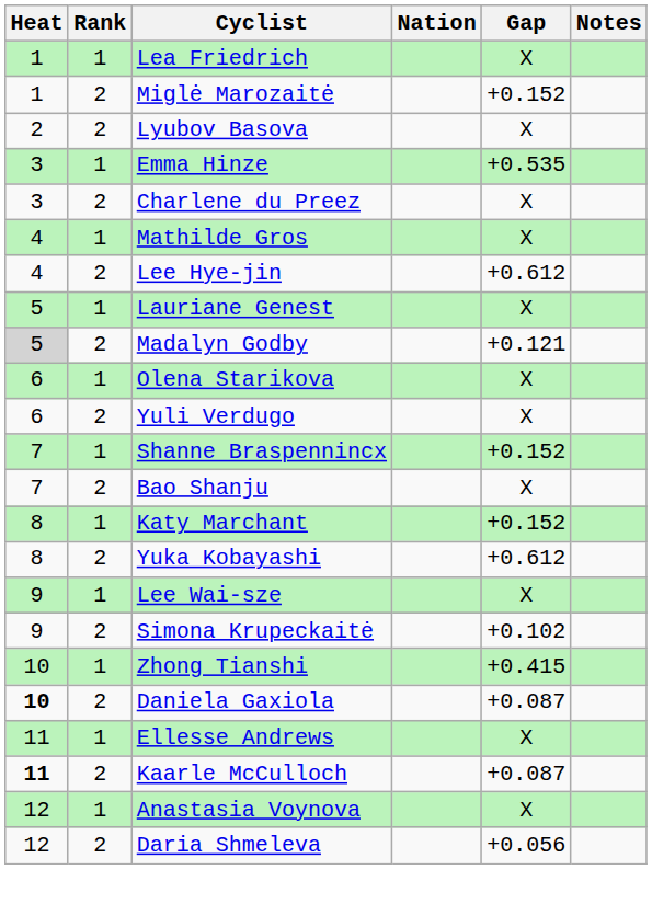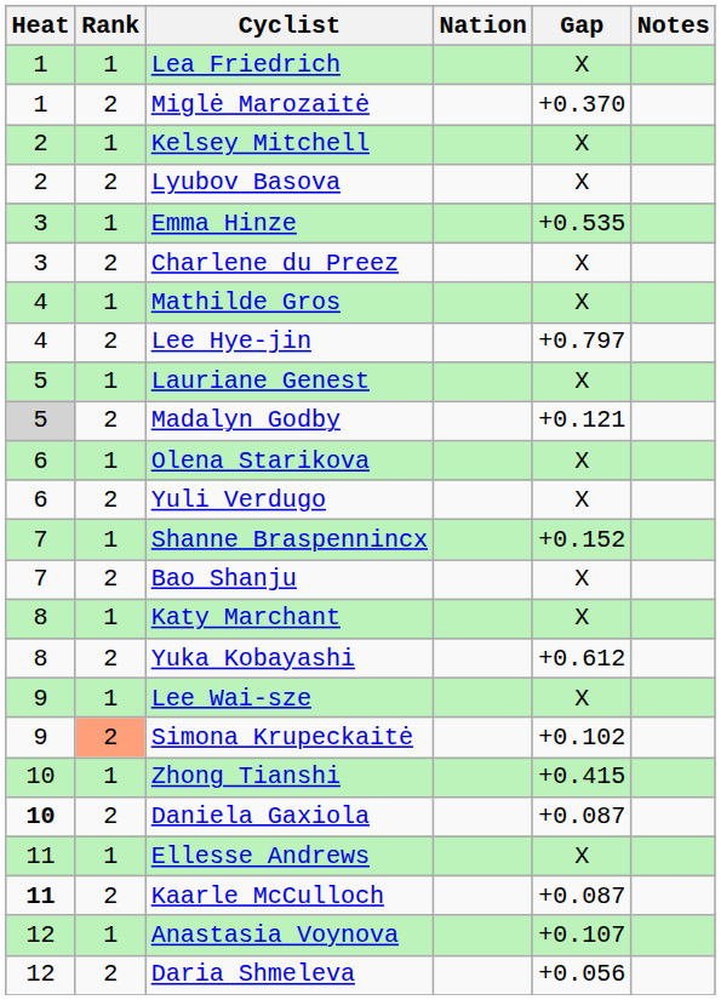Miglė Marozaitė | Gap: +0.152 -> +0.370
+ row: 2 | 1 | Kelsey Mitchell | X
Lee Hye-jin | Gap: +0.612 -> +0.797
Katy Marchant | Gap: +0.152 -> X
Simona Krupeckaitė | Rank: no background -> lightsalmon background
Anastasia Voynova | Gap: X -> +0.107
